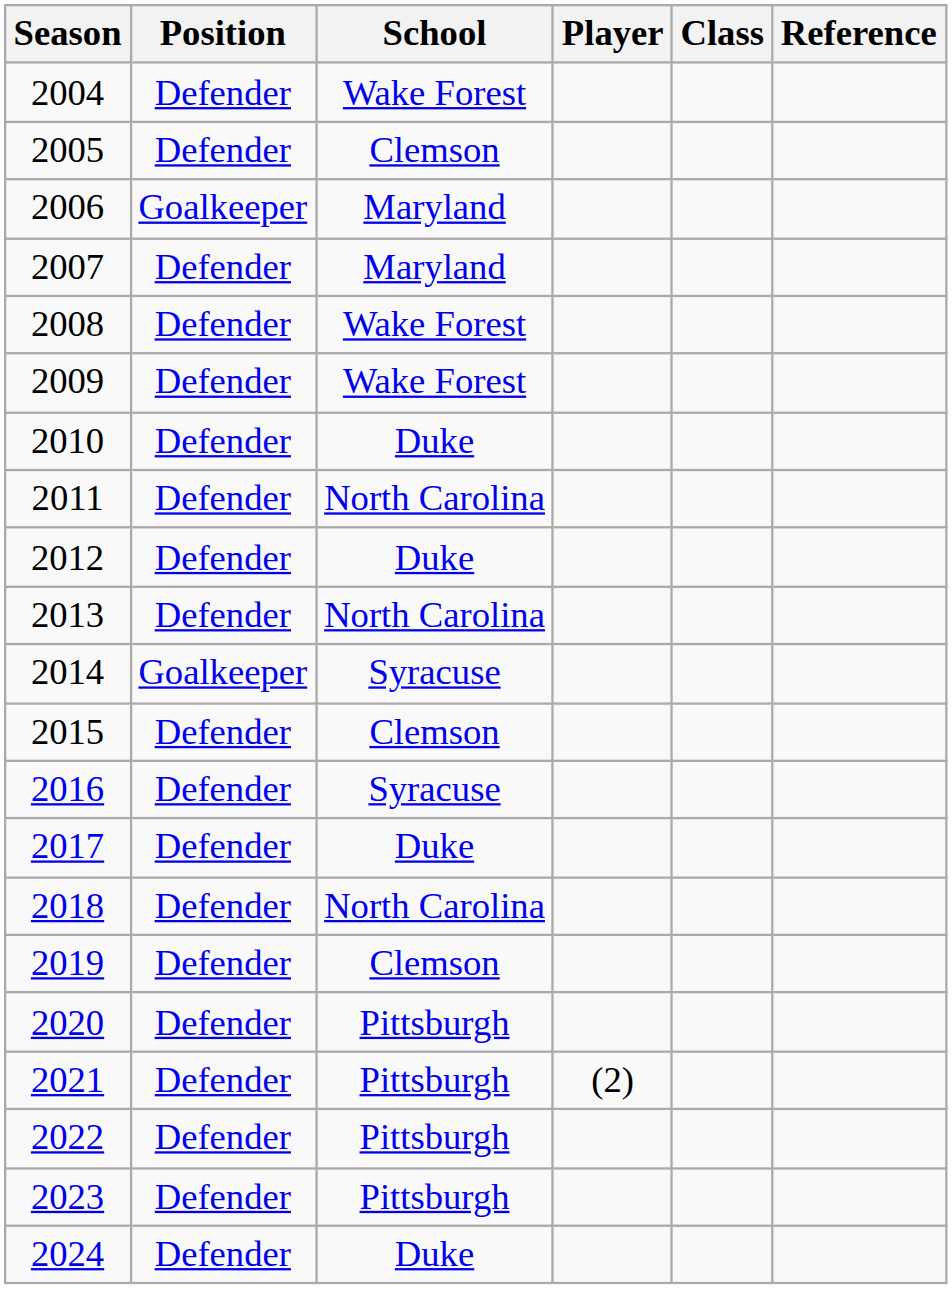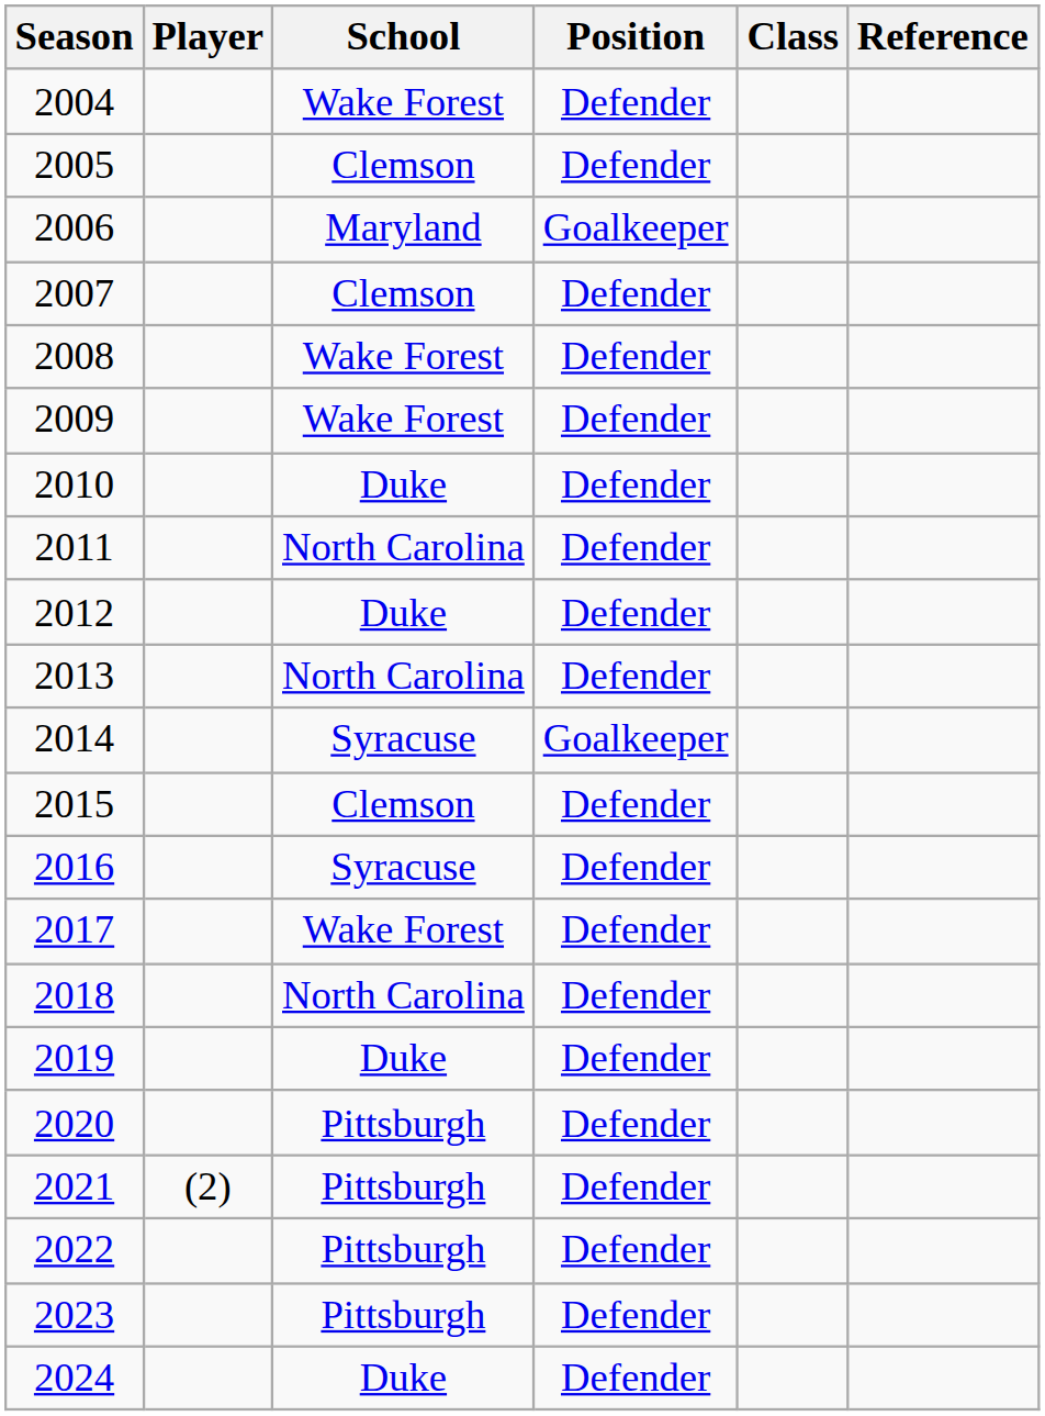columns swapped: Player <-> Position
2007 | School: Maryland -> Clemson
2017 | School: Duke -> Wake Forest
2019 | School: Clemson -> Duke
